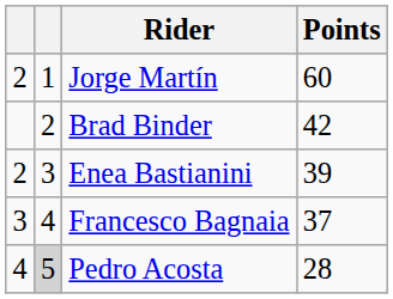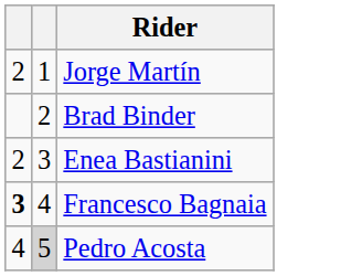- column: Points | 60 | 42 | 39 | 37 | 28
Francesco Bagnaia | column 1: normal -> bold
